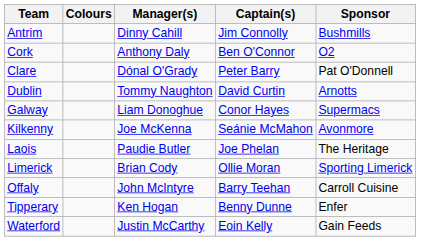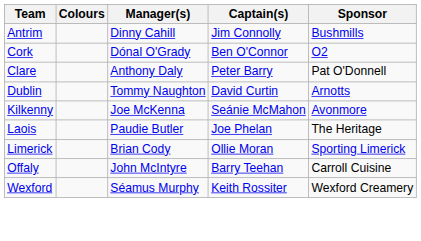Cork | Manager(s): Anthony Daly -> Dónal O'Grady
Clare | Manager(s): Dónal O'Grady -> Anthony Daly
- row: Galway | Liam Donoghue | Conor Hayes | Supermacs
- row: Tipperary | Ken Hogan | Benny Dunne | Enfer
- row: Waterford | Justin McCarthy | Eoin Kelly | Gain Feeds
+ row: Wexford | Séamus Murphy | Keith Rossiter | Wexford Creamery
